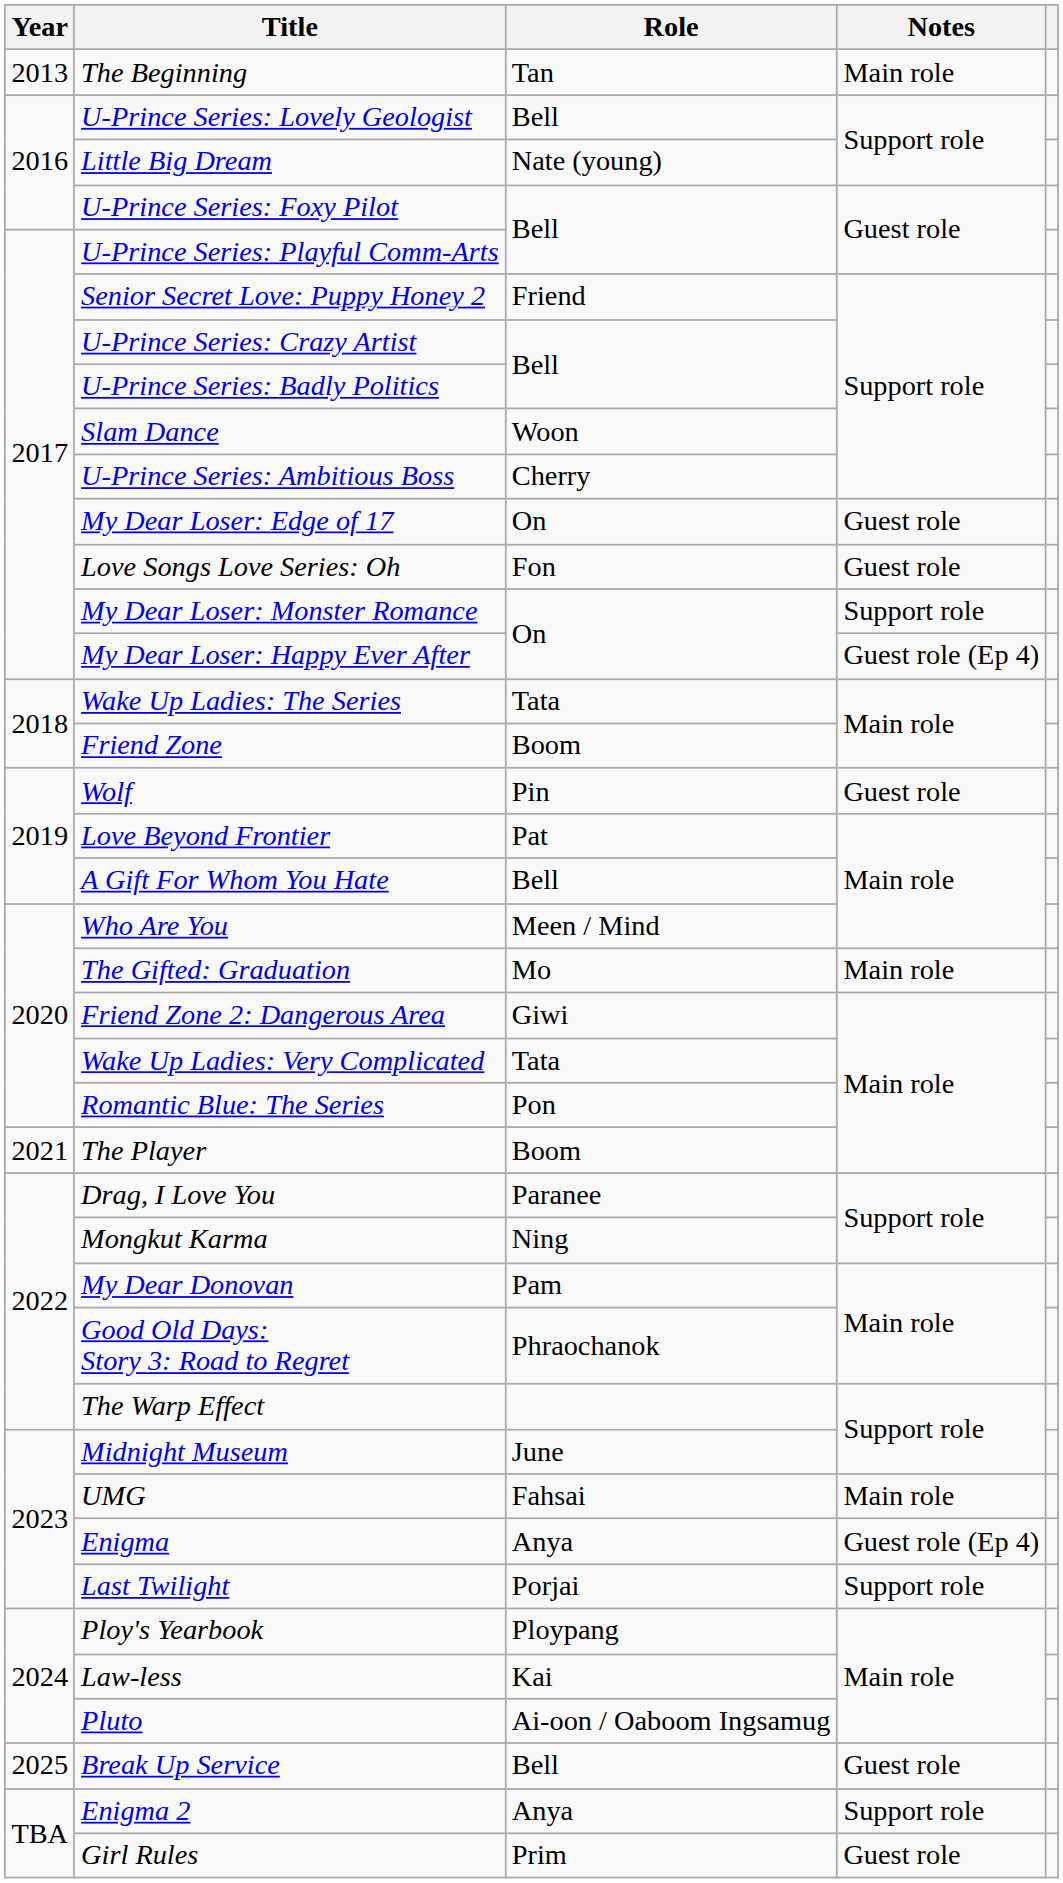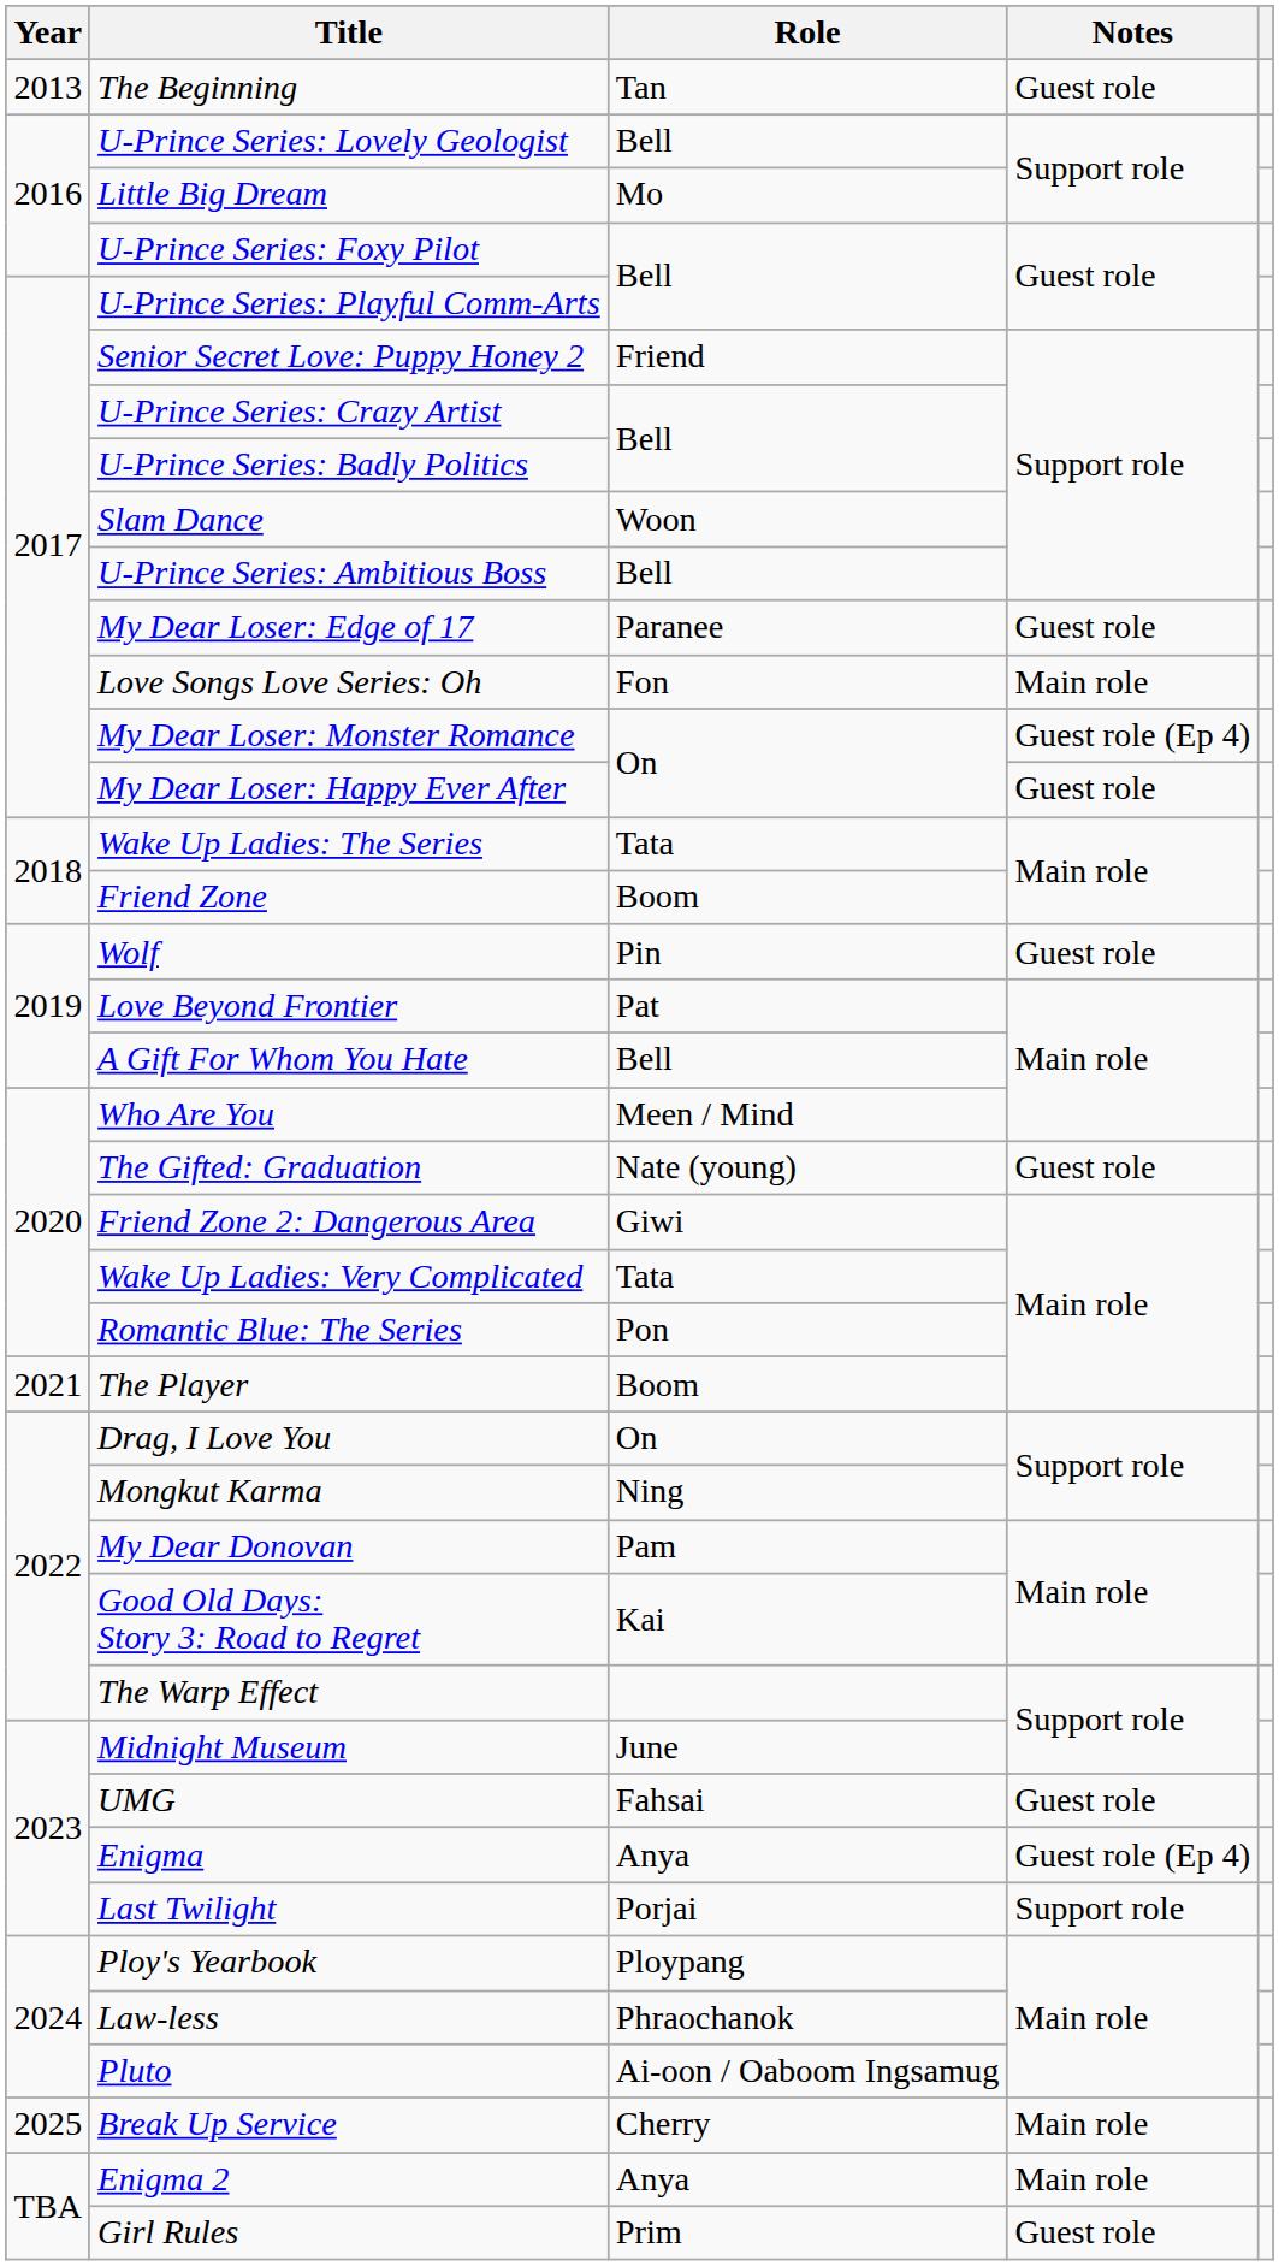The Beginning | Notes: Main role -> Guest role
Little Big Dream | Role: Nate (young) -> Mo
U-Prince Series: Ambitious Boss | Role: Cherry -> Bell
My Dear Loser: Edge of 17 | Role: On -> Paranee
Love Songs Love Series: Oh | Notes: Guest role -> Main role
My Dear Loser: Monster Romance | Notes: Support role -> Guest role (Ep 4)
My Dear Loser: Happy Ever After | Notes: Guest role (Ep 4) -> Guest role
The Gifted: Graduation | Role: Mo -> Nate (young)
The Gifted: Graduation | Notes: Main role -> Guest role
Drag, I Love You | Role: Paranee -> On
Good Old Days: Story 3: Road to Regret | Role: Phraochanok -> Kai
UMG | Notes: Main role -> Guest role
Law-less | Role: Kai -> Phraochanok
Break Up Service | Role: Bell -> Cherry
Break Up Service | Notes: Guest role -> Main role
Enigma 2 | Notes: Support role -> Main role
